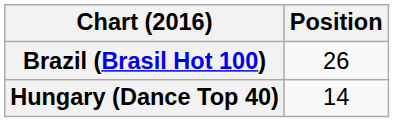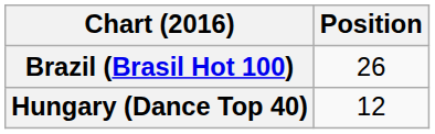Hungary (Dance Top 40) | Position: 14 -> 12
